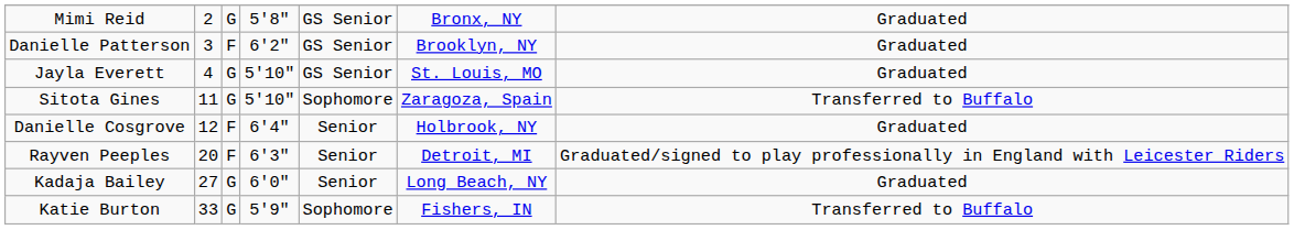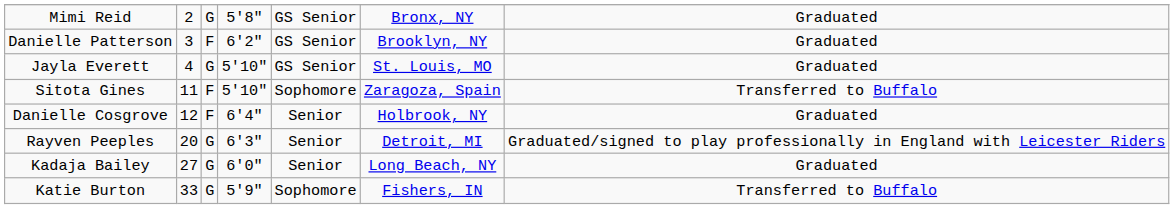Sitota Gines | column 3: G -> F
Rayven Peeples | column 3: F -> G
